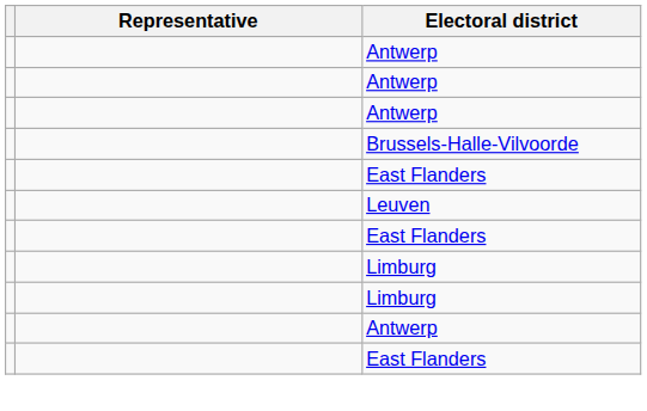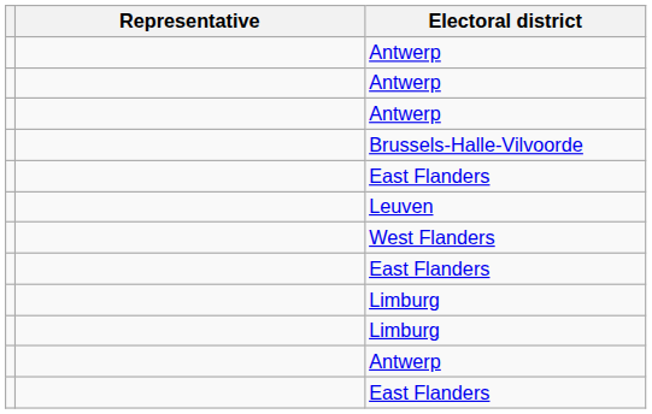+ row: West Flanders
